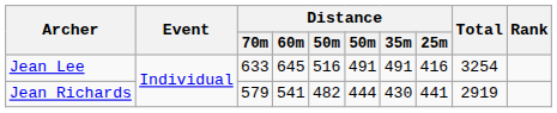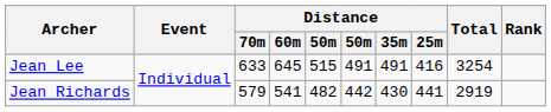Jean Lee | column 5: 516 -> 515
Jean Richards | column 6: 444 -> 442
